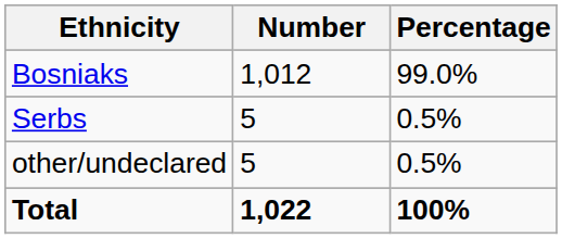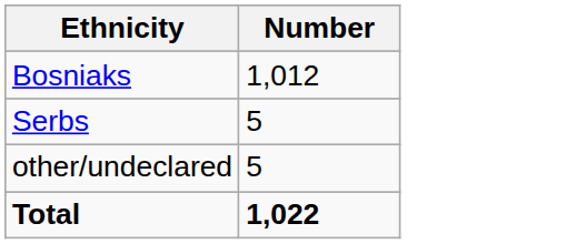- column: Percentage | 99.0% | 0.5% | 0.5% | 100%
